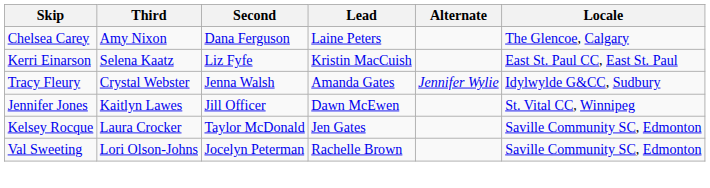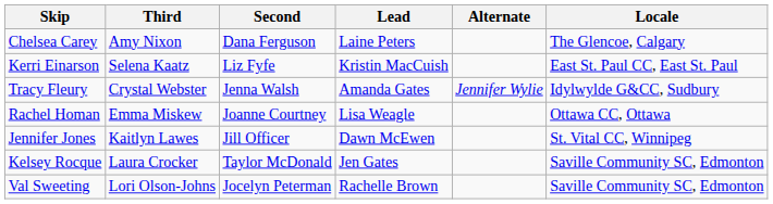+ row: Rachel Homan | Emma Miskew | Joanne Courtney | Lisa Weagle | Ottawa CC, Ottawa
